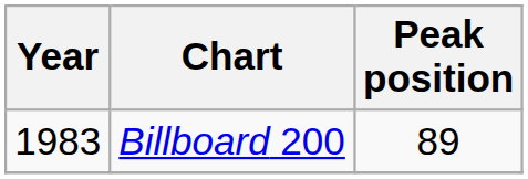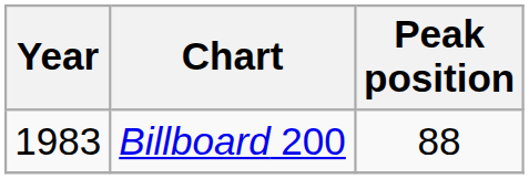Billboard 200 | Peak position: 89 -> 88
